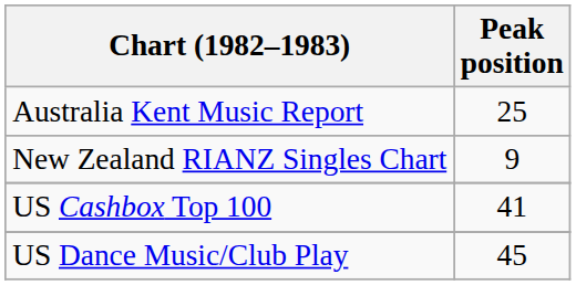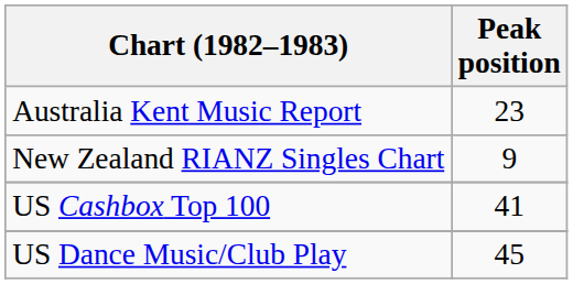Australia Kent Music Report | Peak position: 25 -> 23
